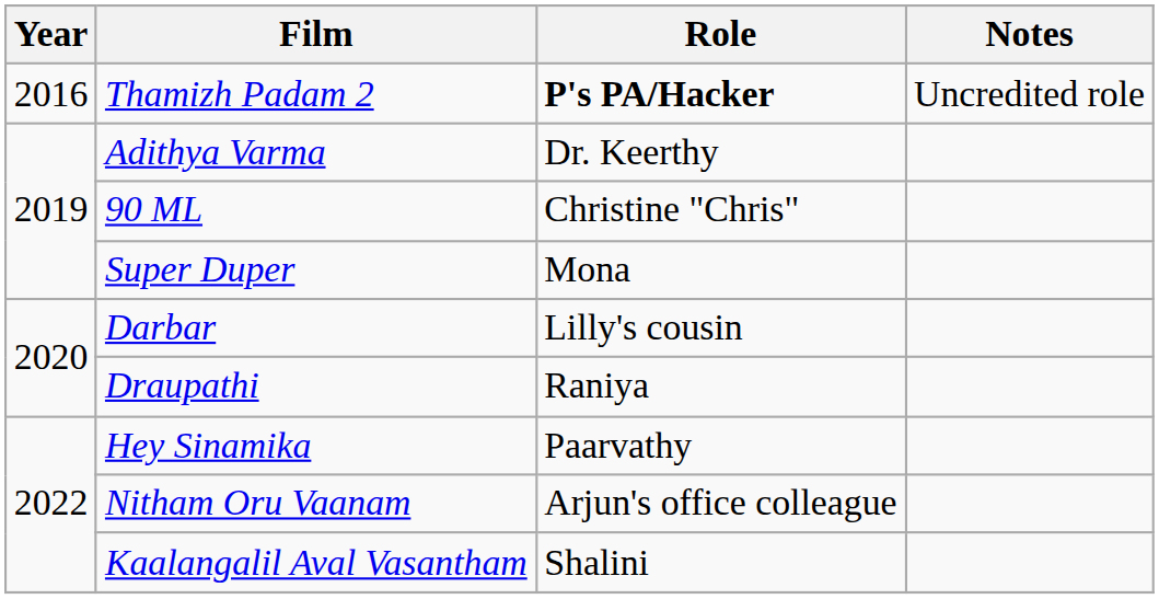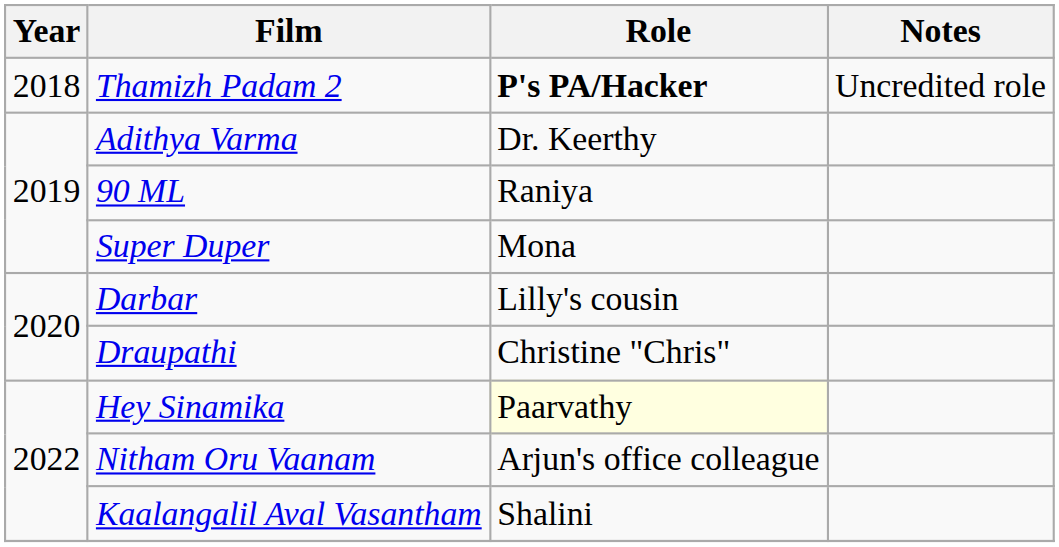Thamizh Padam 2 | Year: 2016 -> 2018
90 ML | Role: Christine "Chris" -> Raniya
Draupathi | Role: Raniya -> Christine "Chris"
Hey Sinamika | Role: no background -> lightyellow background
